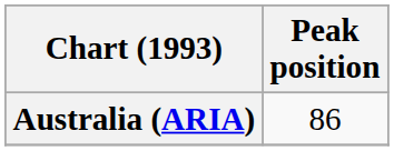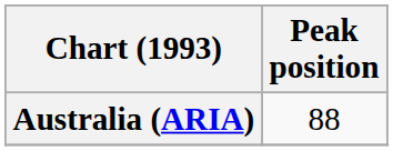Australia (ARIA) | Peak position: 86 -> 88
